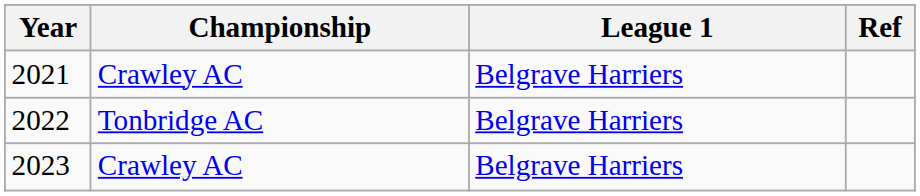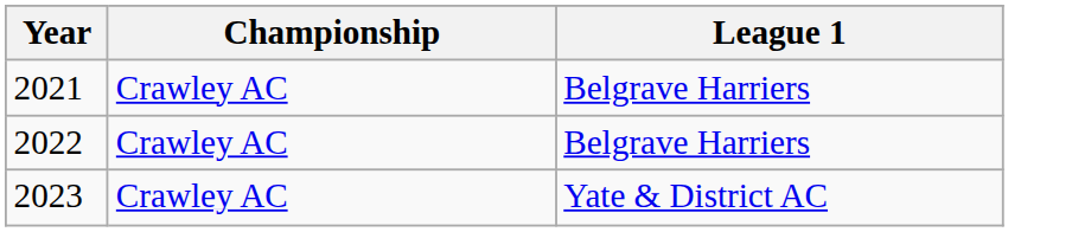- column: Ref
2022 | Championship: Tonbridge AC -> Crawley AC
2023 | League 1: Belgrave Harriers -> Yate & District AC
